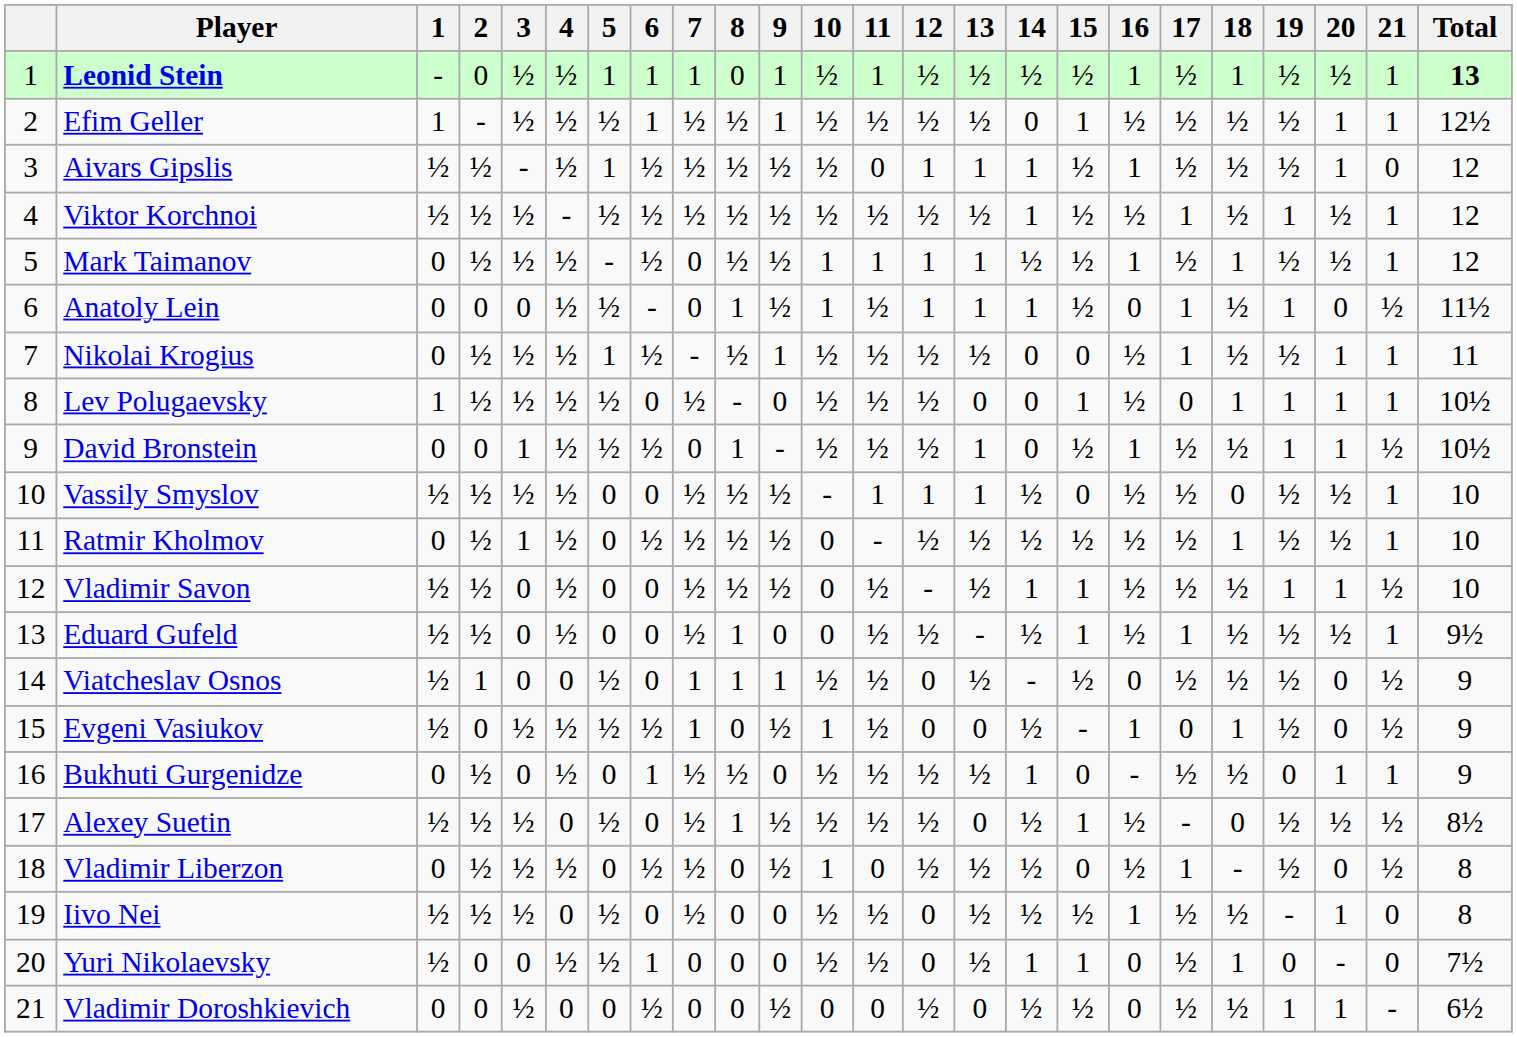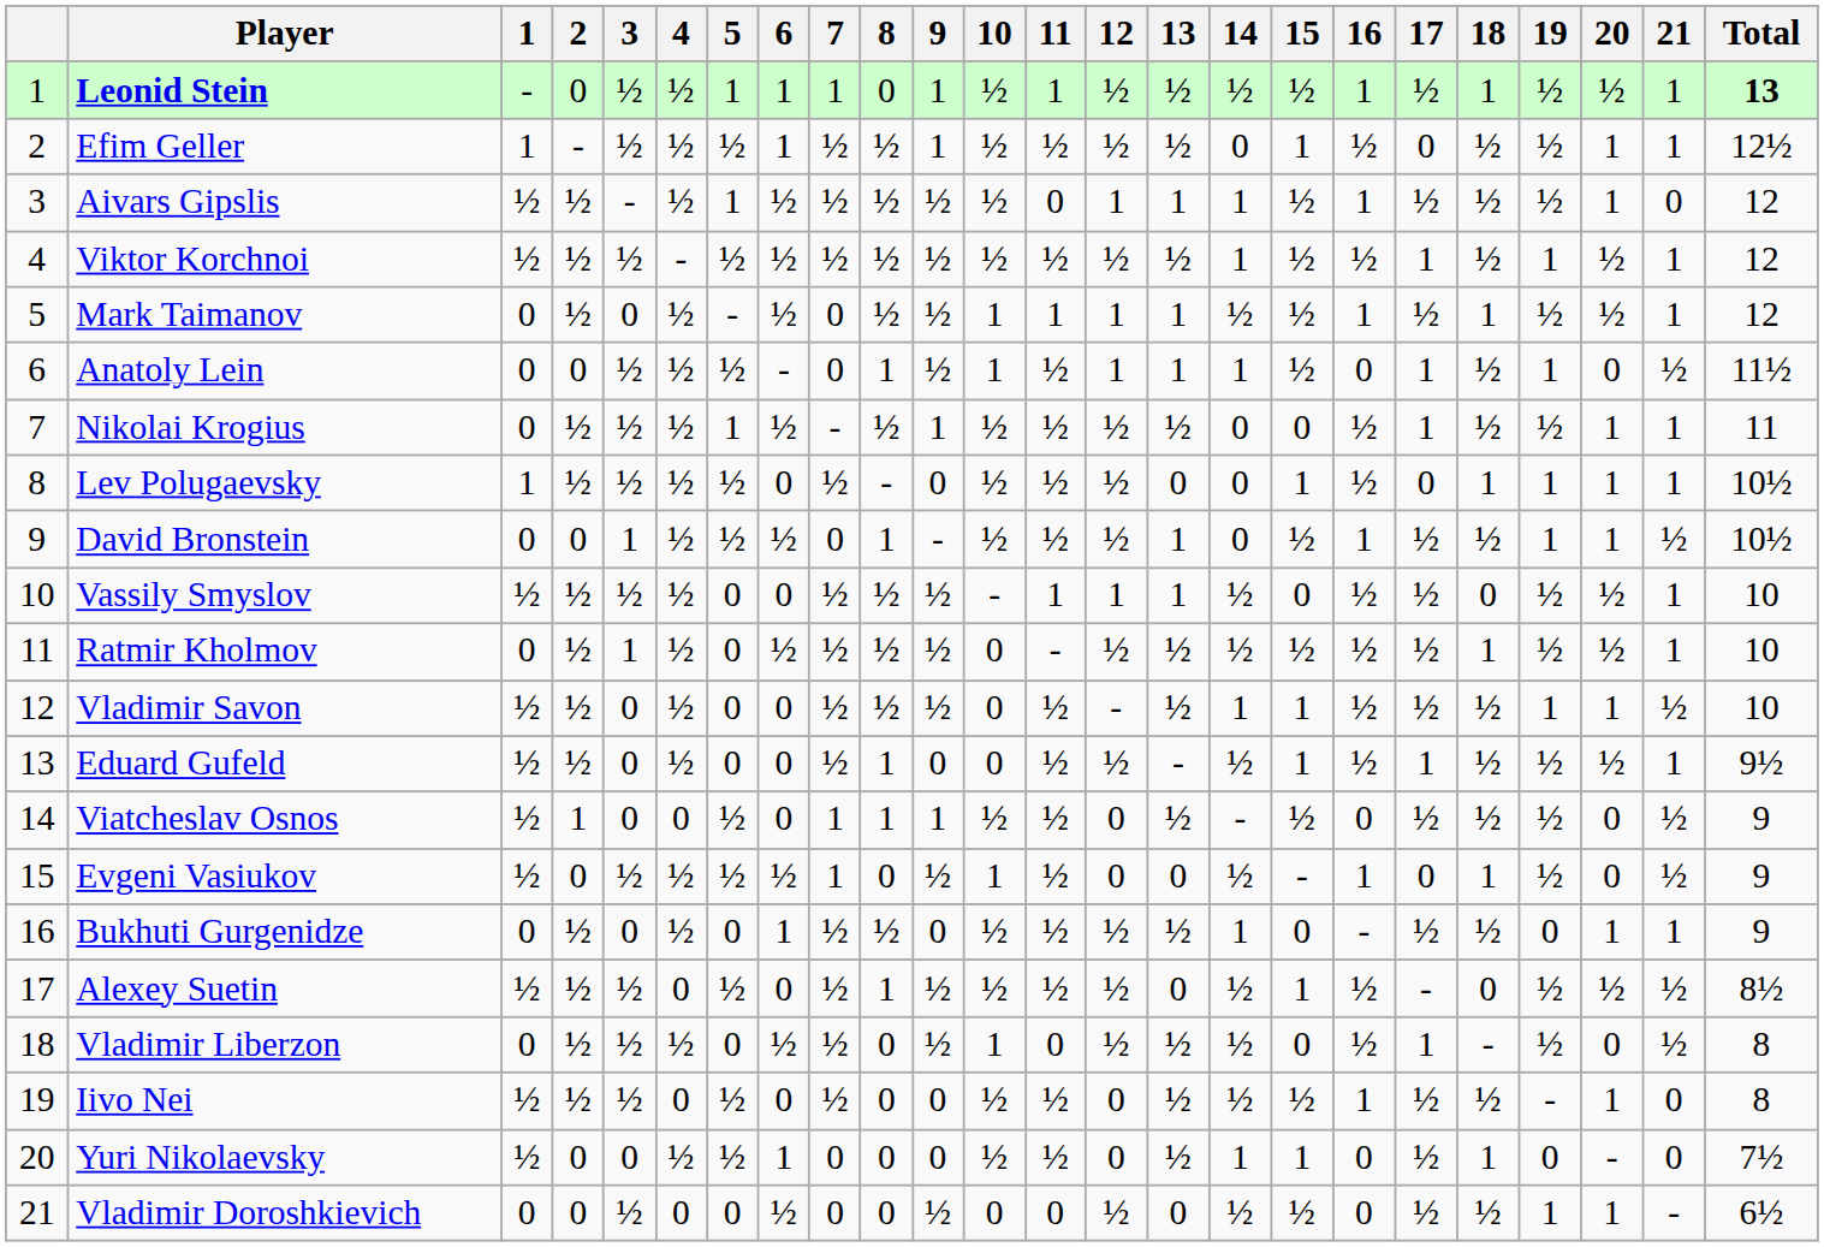Efim Geller | 17: ½ -> 0
Mark Taimanov | 3: ½ -> 0
Anatoly Lein | 3: 0 -> ½
